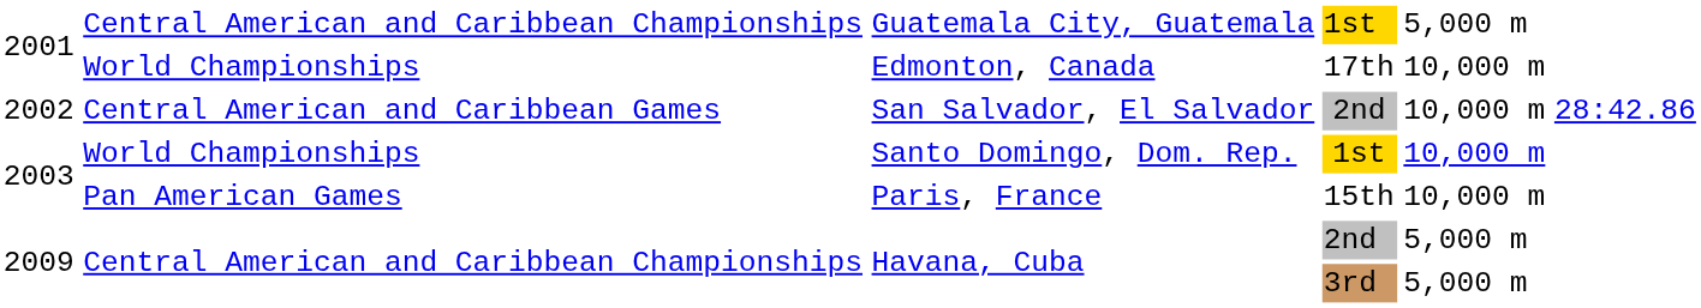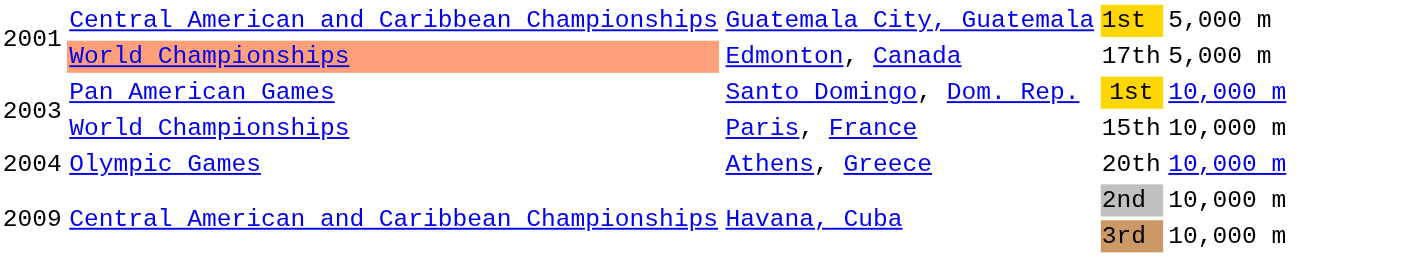Edmonton, Canada | column 2: no background -> lightsalmon background
Edmonton, Canada | column 5: 10,000 m -> 5,000 m
- row: 2002 | Central American and Caribbean Games | San Salvador, El Salvador | 2nd | 10,000 m | 28:42.86
Santo Domingo, Dom. Rep. | column 2: World Championships -> Pan American Games
Paris, France | column 2: Pan American Games -> World Championships
+ row: 2004 | Olympic Games | Athens, Greece | 20th | 10,000 m
Havana, Cuba / 2nd | column 5: 5,000 m -> 10,000 m
Havana, Cuba / 3rd | column 5: 5,000 m -> 10,000 m
